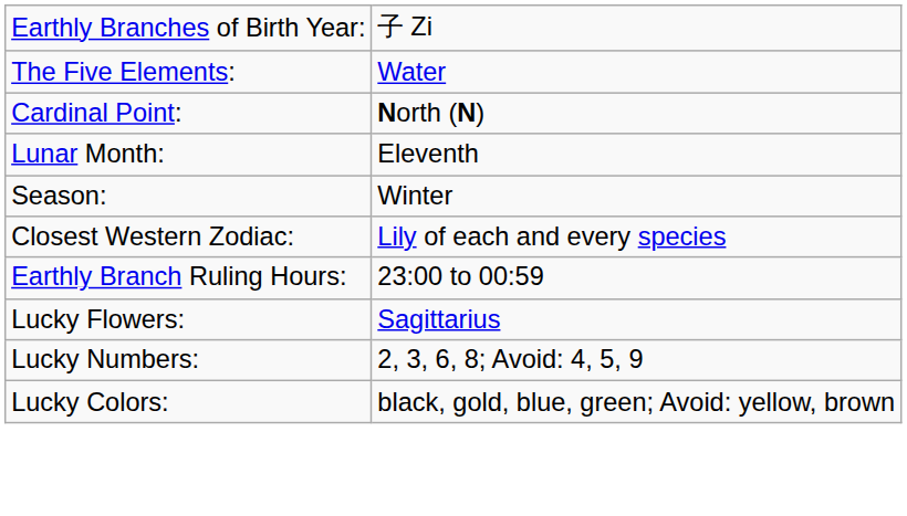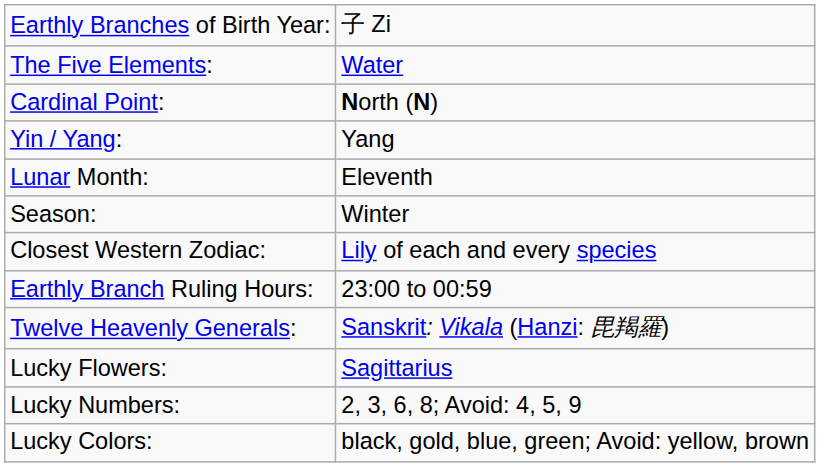+ row: Yin / Yang: | Yang
+ row: Twelve Heavenly Generals: | Sanskrit: Vikala (Hanzi: 毘羯羅)
